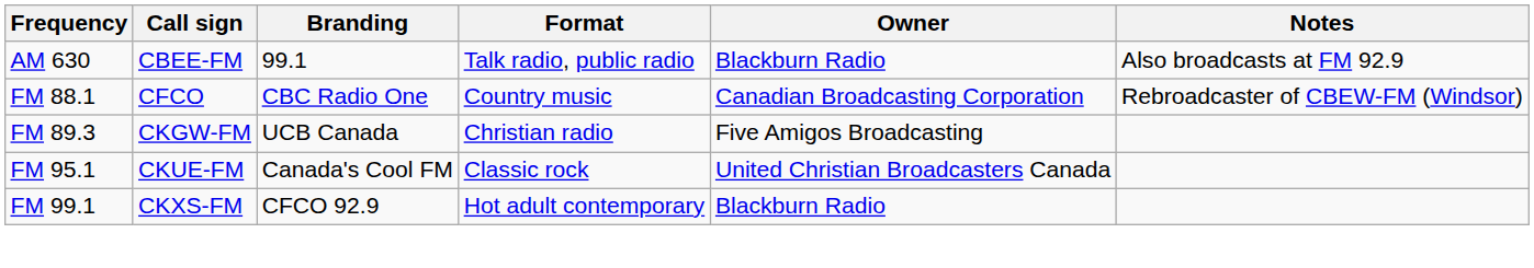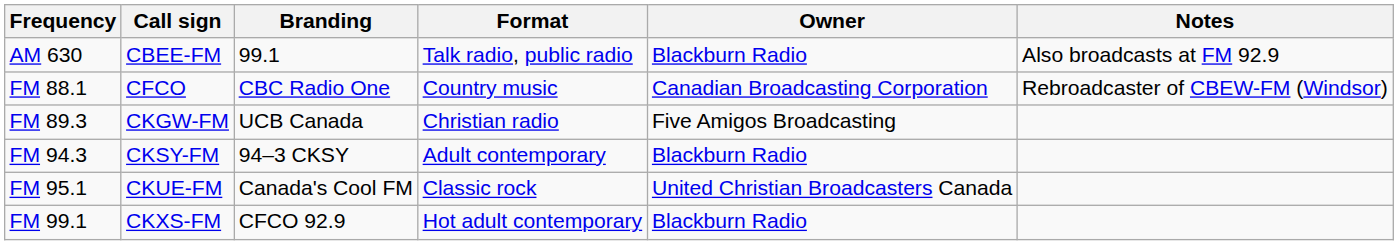+ row: FM 94.3 | CKSY-FM | 94–3 CKSY | Adult contemporary | Blackburn Radio
